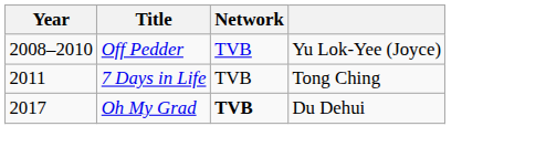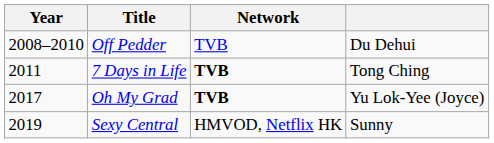Off Pedder | column 4: Yu Lok-Yee (Joyce) -> Du Dehui
7 Days in Life | Network: normal -> bold
Oh My Grad | column 4: Du Dehui -> Yu Lok-Yee (Joyce)
+ row: 2019 | Sexy Central | HMVOD, Netflix HK | Sunny
